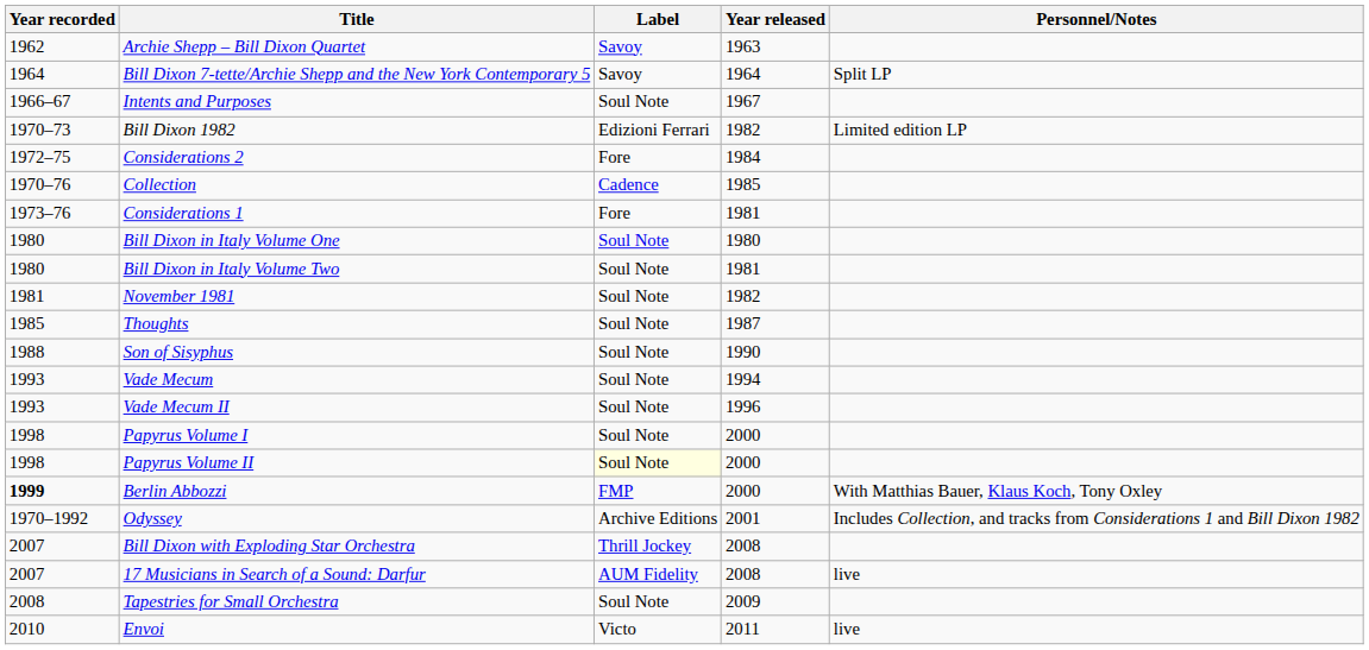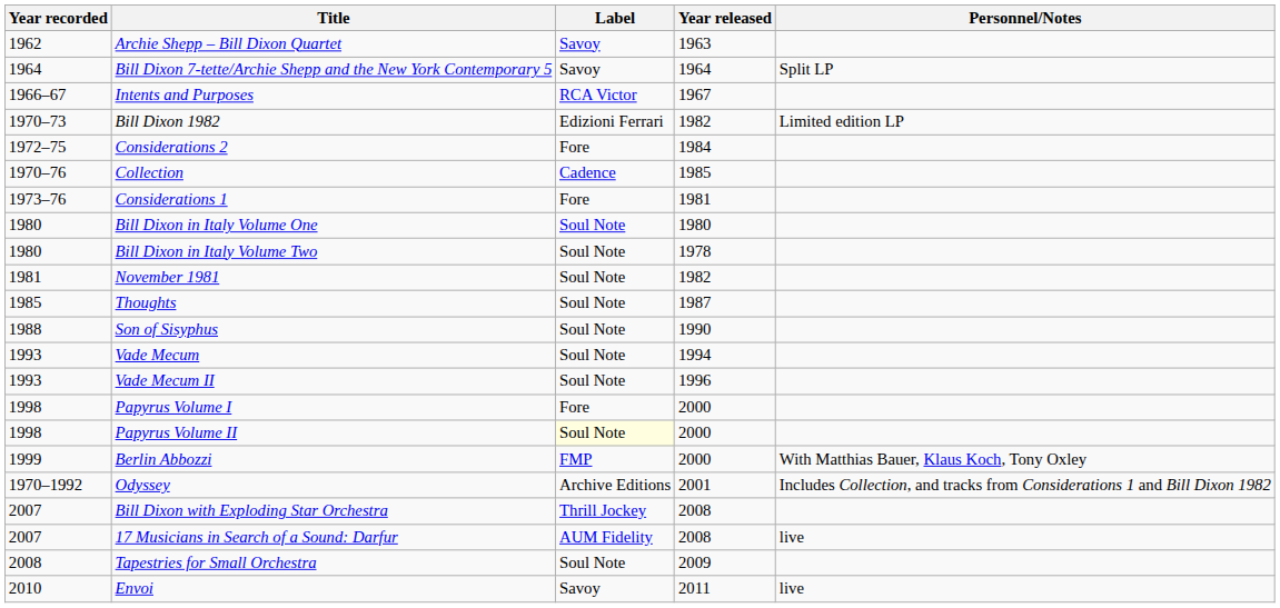Intents and Purposes | Label: Soul Note -> RCA Victor
Bill Dixon in Italy Volume Two | Year released: 1981 -> 1978
Papyrus Volume I | Label: Soul Note -> Fore
Berlin Abbozzi | Year recorded: bold -> normal
Envoi | Label: Victo -> Savoy
